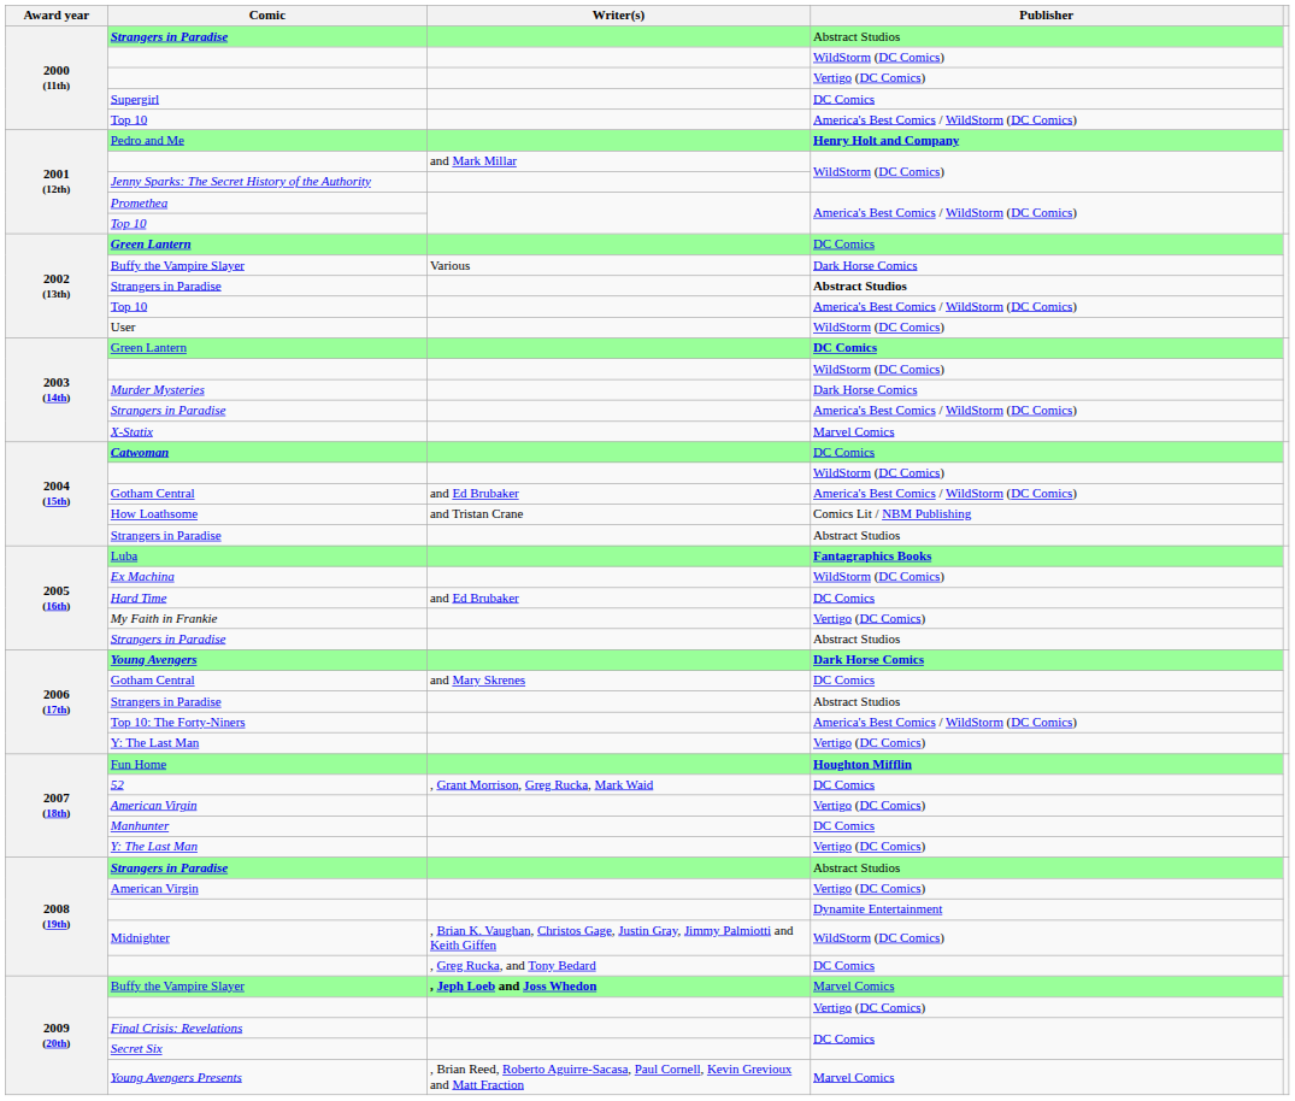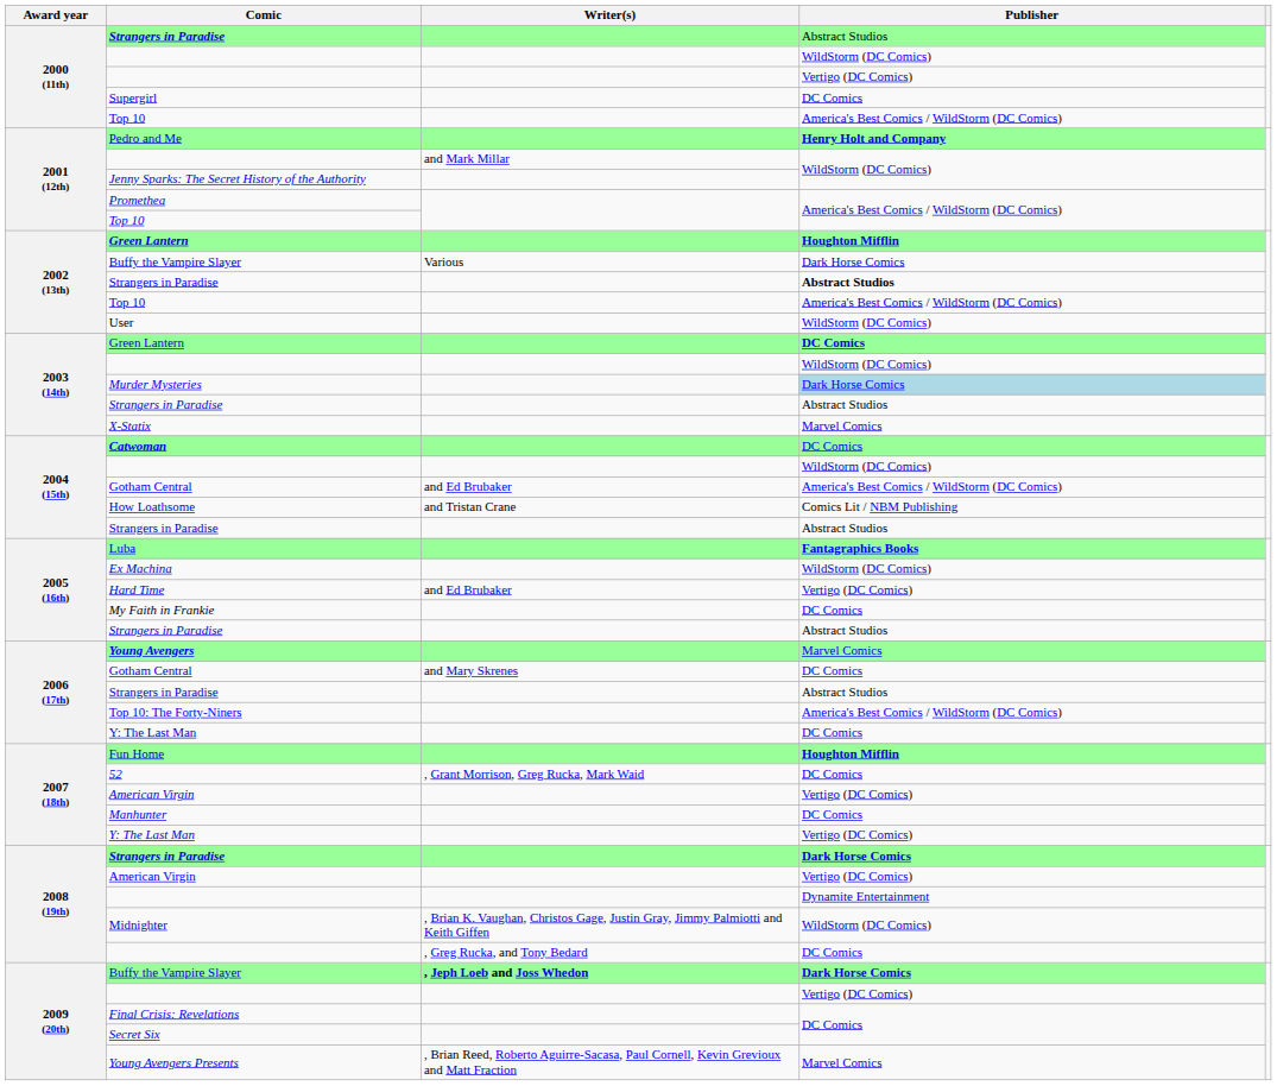2002 (13th) / Green Lantern | Publisher: DC Comics -> Houghton Mifflin
Murder Mysteries | Publisher: no background -> lightblue background
2003 (14th) / Strangers in Paradise | Publisher: America's Best Comics / WildStorm (DC Comics) -> Abstract Studios
Hard Time | Publisher: DC Comics -> Vertigo (DC Comics)
My Faith in Frankie | Publisher: Vertigo (DC Comics) -> DC Comics
Young Avengers | Publisher: Dark Horse Comics -> Marvel Comics
2006 (17th) / Y: The Last Man | Publisher: Vertigo (DC Comics) -> DC Comics
2008 (19th) / Strangers in Paradise | Publisher: Abstract Studios -> Dark Horse Comics
2009 (20th) / Buffy the Vampire Slayer | Publisher: Marvel Comics -> Dark Horse Comics
